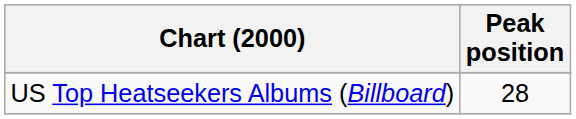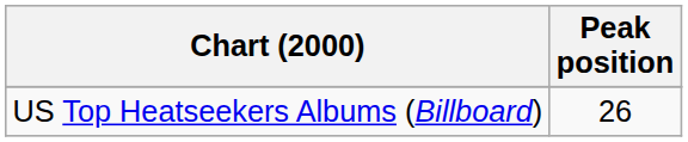US Top Heatseekers Albums (Billboard) | Peak position: 28 -> 26
